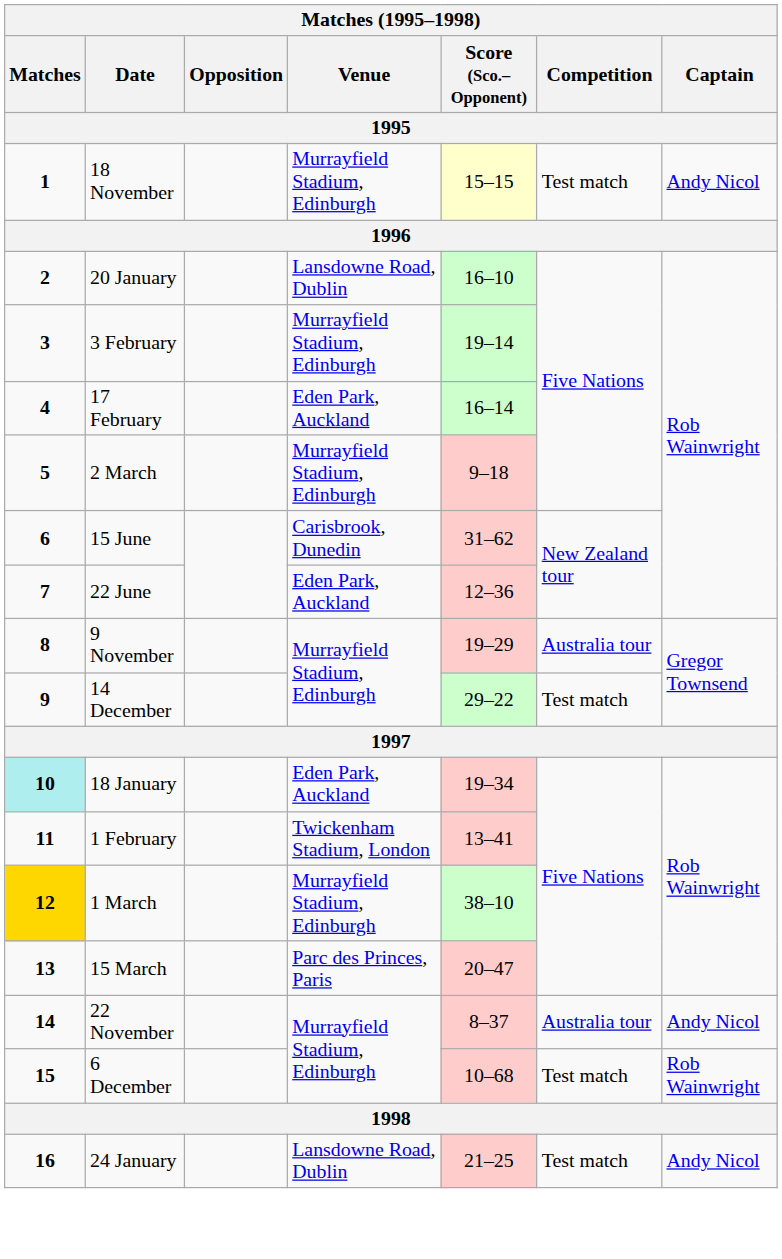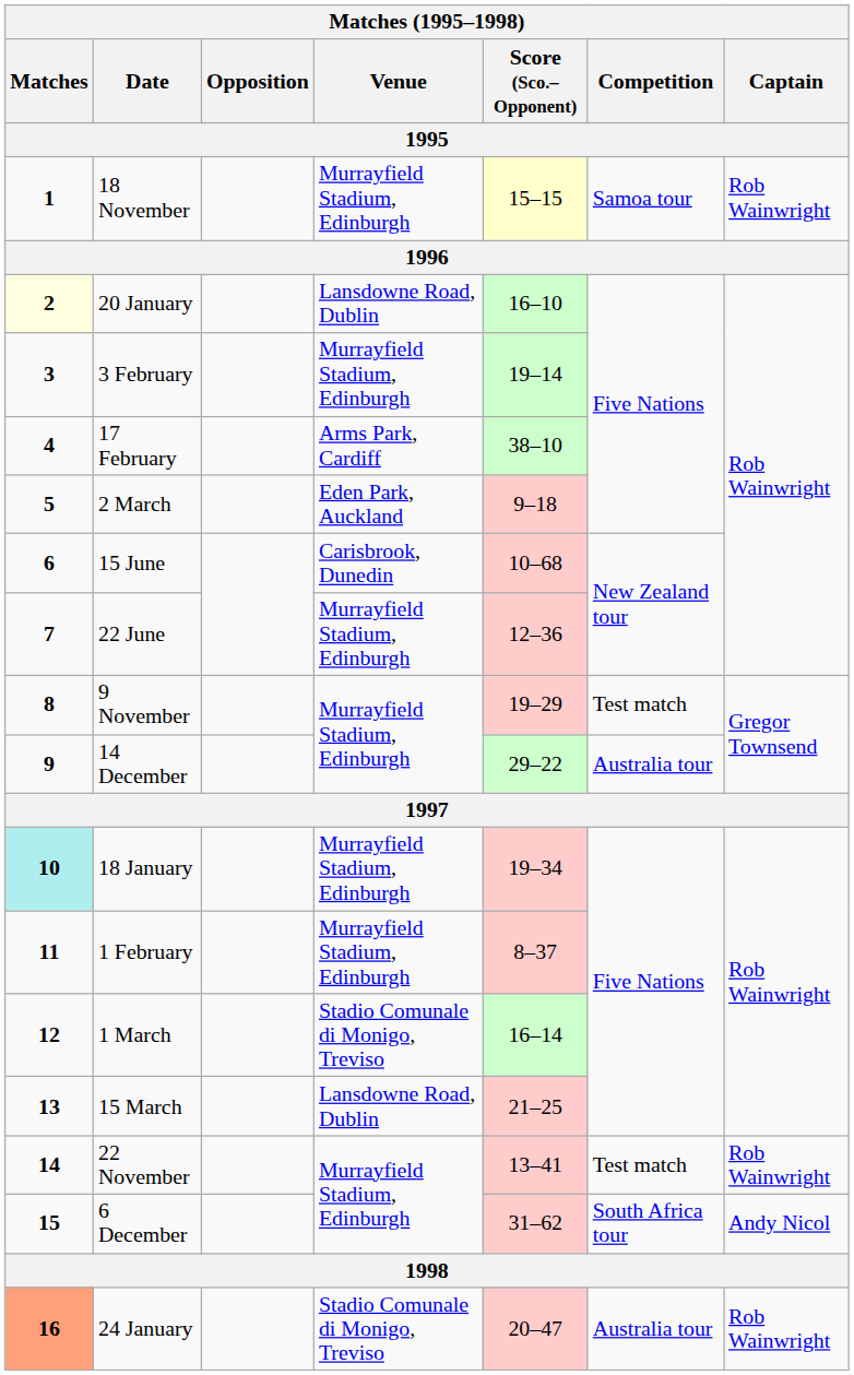18 November | Competition: Test match -> Samoa tour
18 November | Captain: Andy Nicol -> Rob Wainwright
20 January | Matches: no background -> lightyellow background
17 February | Venue: Eden Park, Auckland -> Arms Park, Cardiff
17 February | Score (Sco.–Opponent): 16–14 -> 38–10
2 March | Venue: Murrayfield Stadium, Edinburgh -> Eden Park, Auckland
15 June | Score (Sco.–Opponent): 31–62 -> 10–68
22 June | Venue: Eden Park, Auckland -> Murrayfield Stadium, Edinburgh
9 November | Competition: Australia tour -> Test match
14 December | Competition: Test match -> Australia tour
18 January | Venue: Eden Park, Auckland -> Murrayfield Stadium, Edinburgh
1 February | Venue: Twickenham Stadium, London -> Murrayfield Stadium, Edinburgh
1 February | Score (Sco.–Opponent): 13–41 -> 8–37
1 March | Matches: gold background -> no background
1 March | Venue: Murrayfield Stadium, Edinburgh -> Stadio Comunale di Monigo, Treviso
1 March | Score (Sco.–Opponent): 38–10 -> 16–14
15 March | Venue: Parc des Princes, Paris -> Lansdowne Road, Dublin
15 March | Score (Sco.–Opponent): 20–47 -> 21–25
22 November | Score (Sco.–Opponent): 8–37 -> 13–41
22 November | Competition: Australia tour -> Test match
22 November | Captain: Andy Nicol -> Rob Wainwright
6 December | Score (Sco.–Opponent): 10–68 -> 31–62
6 December | Competition: Test match -> South Africa tour
6 December | Captain: Rob Wainwright -> Andy Nicol
24 January | Matches: no background -> lightsalmon background
24 January | Venue: Lansdowne Road, Dublin -> Stadio Comunale di Monigo, Treviso
24 January | Score (Sco.–Opponent): 21–25 -> 20–47
24 January | Competition: Test match -> Australia tour
24 January | Captain: Andy Nicol -> Rob Wainwright
